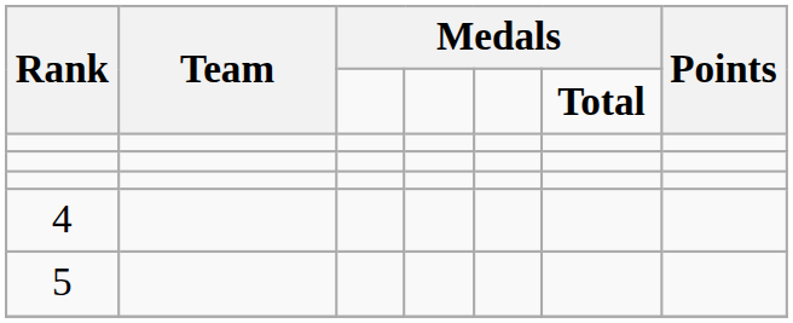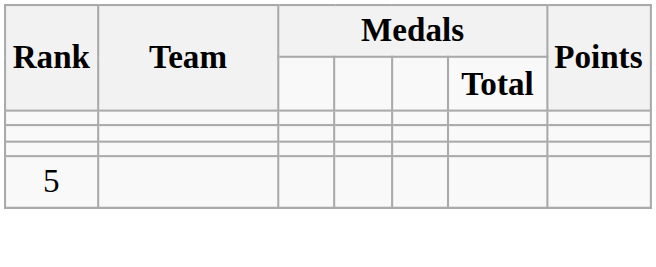- row: 4
